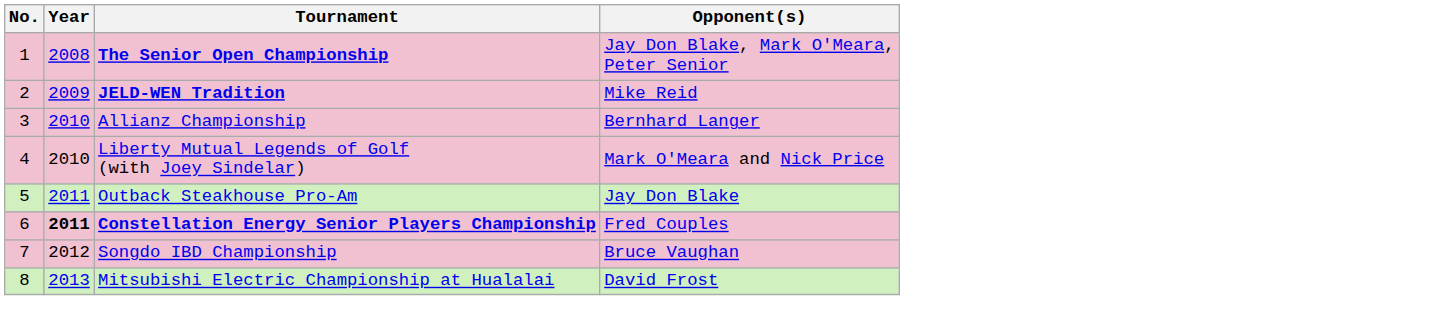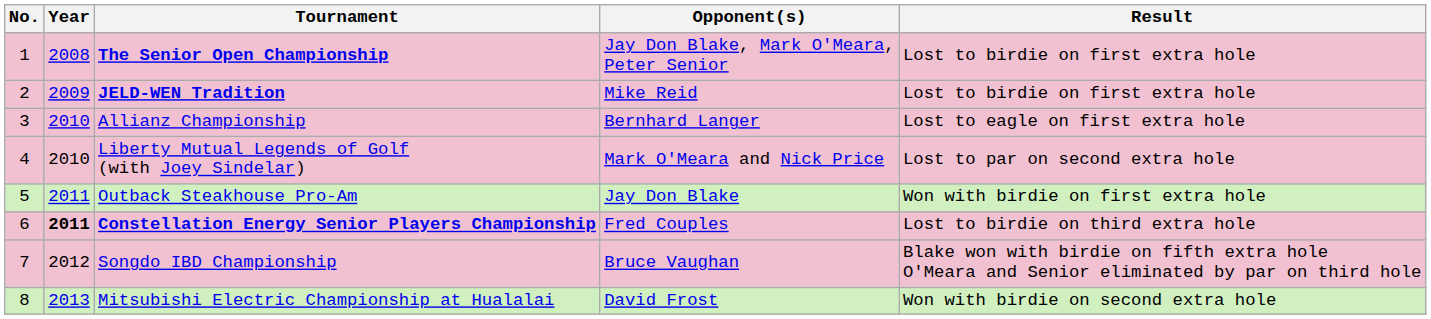+ column: Result | Lost to birdie on first extra hole | Lost to birdie on first extra hole | Lost to eagle on first extra hole | Lost to par on second extra hole | Won with birdie on first extra hole | Lost to birdie on third extra hole | Blake won with birdie on fifth extra hole O'Meara and Senior eliminated by par on third hole | Won with birdie on second extra hole
